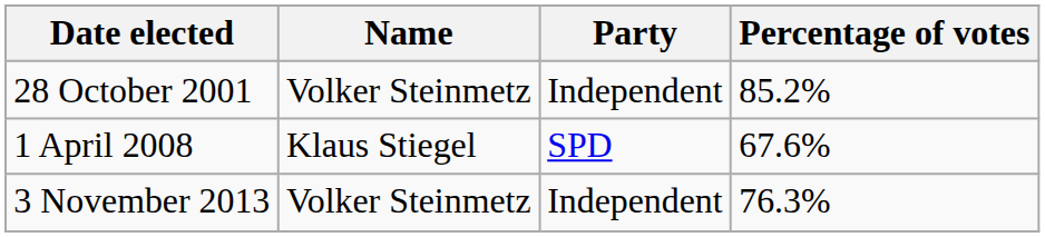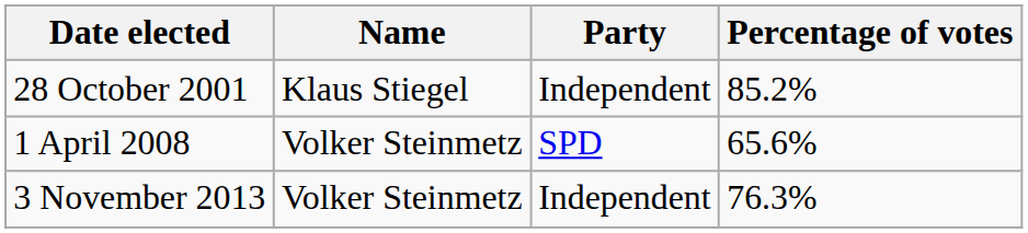28 October 2001 | Name: Volker Steinmetz -> Klaus Stiegel
1 April 2008 | Name: Klaus Stiegel -> Volker Steinmetz
1 April 2008 | Percentage of votes: 67.6% -> 65.6%
